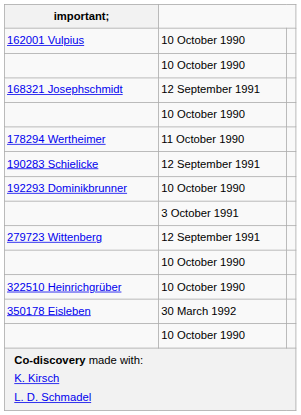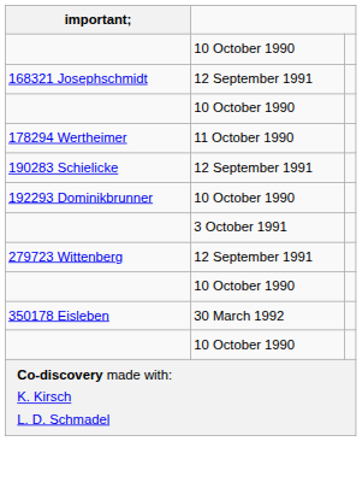- row: 162001 Vulpius | 10 October 1990
- row: 322510 Heinrichgrüber | 10 October 1990
